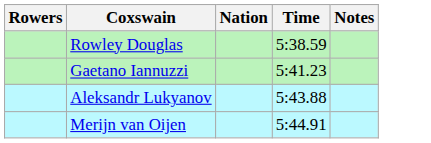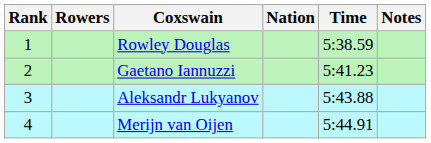+ column: Rank | 1 | 2 | 3 | 4
